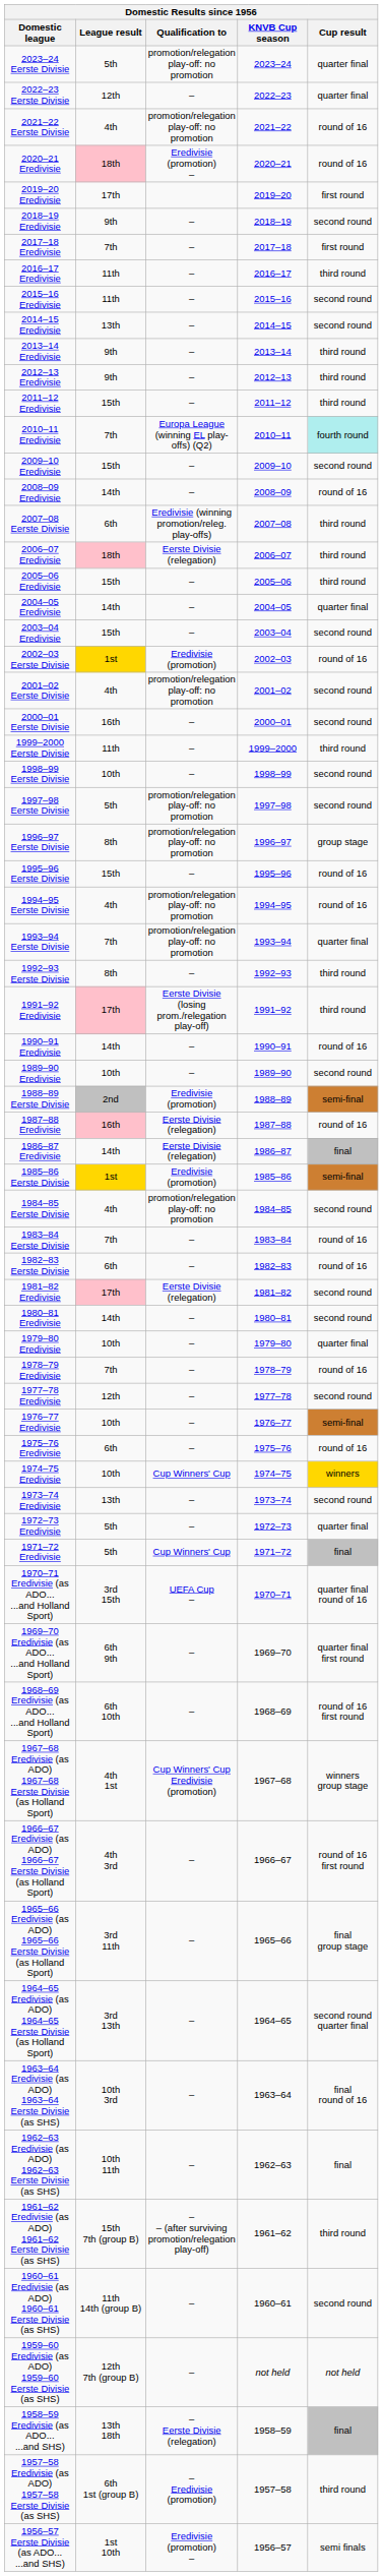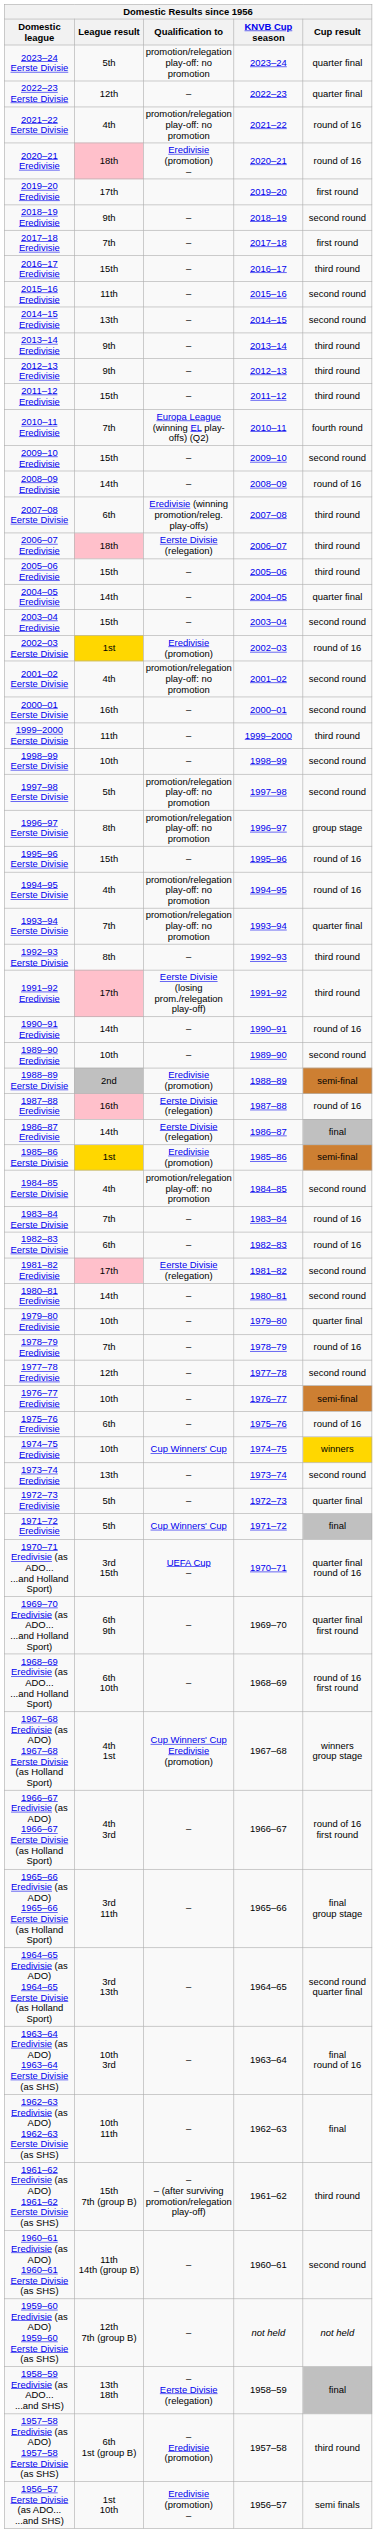2016–17 Eredivisie | League result: 11th -> 15th
2010–11 Eredivisie | Cup result: paleturquoise background -> no background
